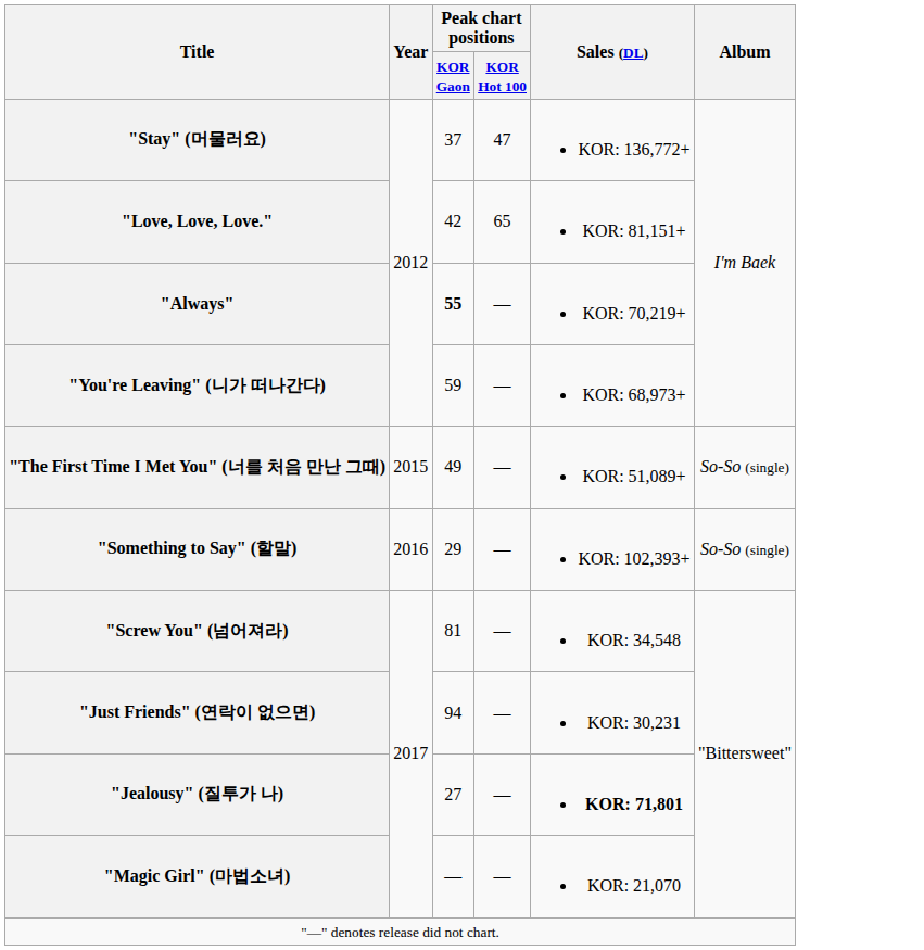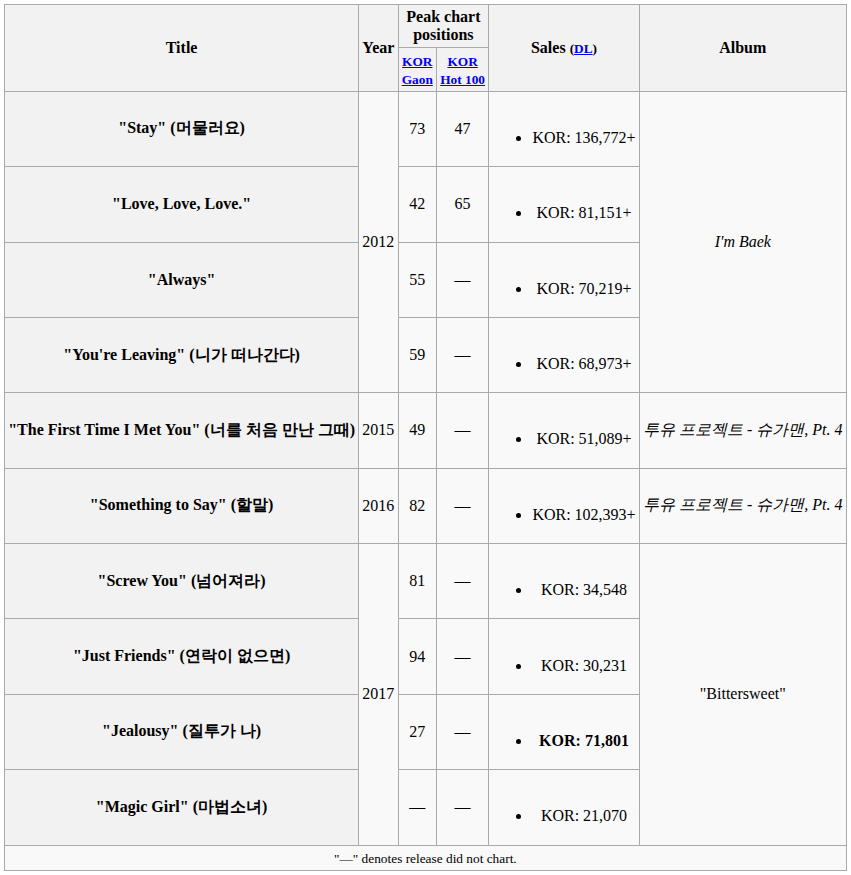"Stay" (머물러요) | Peak chart positions / KOR Gaon: 37 -> 73
"Always" | Peak chart positions / KOR Gaon: bold -> normal
"The First Time I Met You" (너를 처음 만난 그때) | Album: So-So (single) -> 투유 프로젝트 - 슈가맨, Pt. 4
"Something to Say" (할말) | Peak chart positions / KOR Gaon: 29 -> 82
"Something to Say" (할말) | Album: So-So (single) -> 투유 프로젝트 - 슈가맨, Pt. 4
